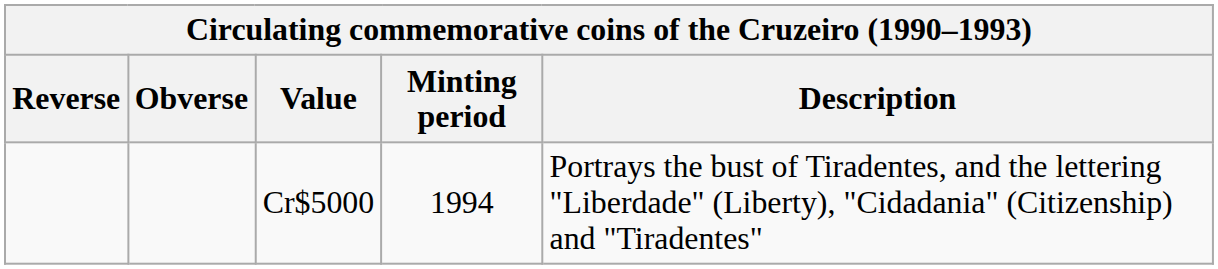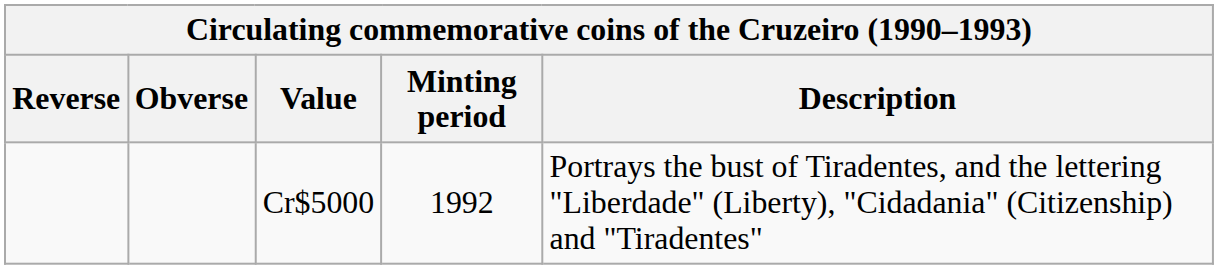Cr$5000 | Minting period: 1994 -> 1992
